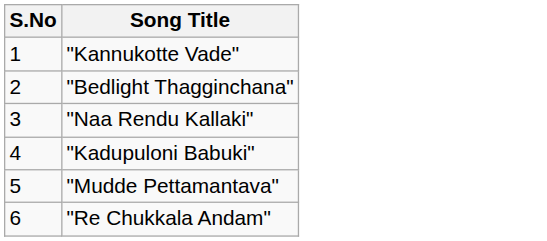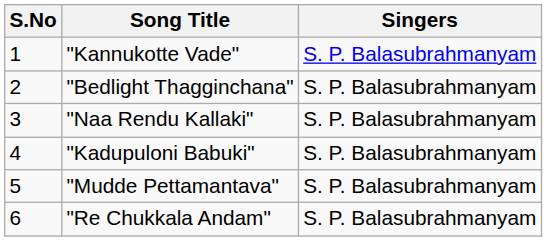+ column: Singers | S. P. Balasubrahmanyam | S. P. Balasubrahmanyam | S. P. Balasubrahmanyam | S. P. Balasubrahmanyam | S. P. Balasubrahmanyam | S. P. Balasubrahmanyam
